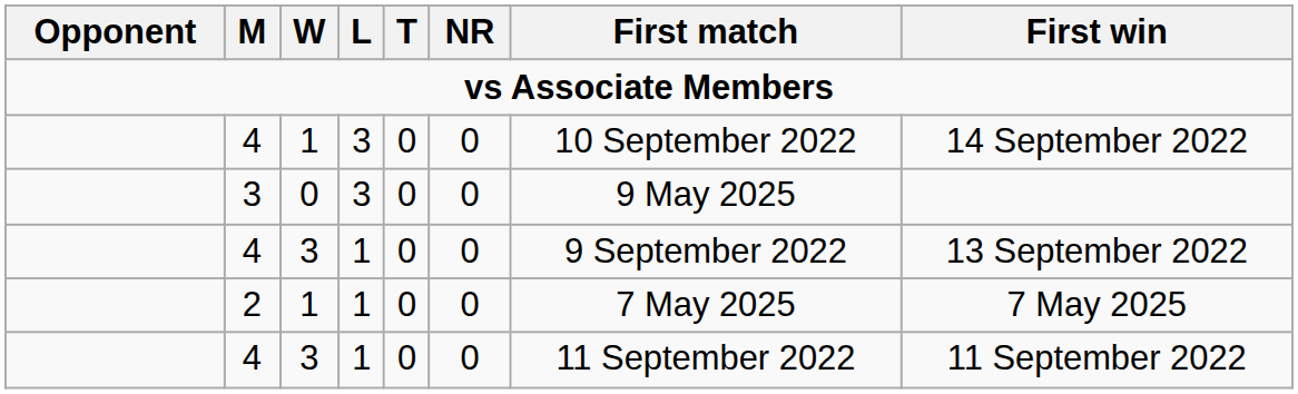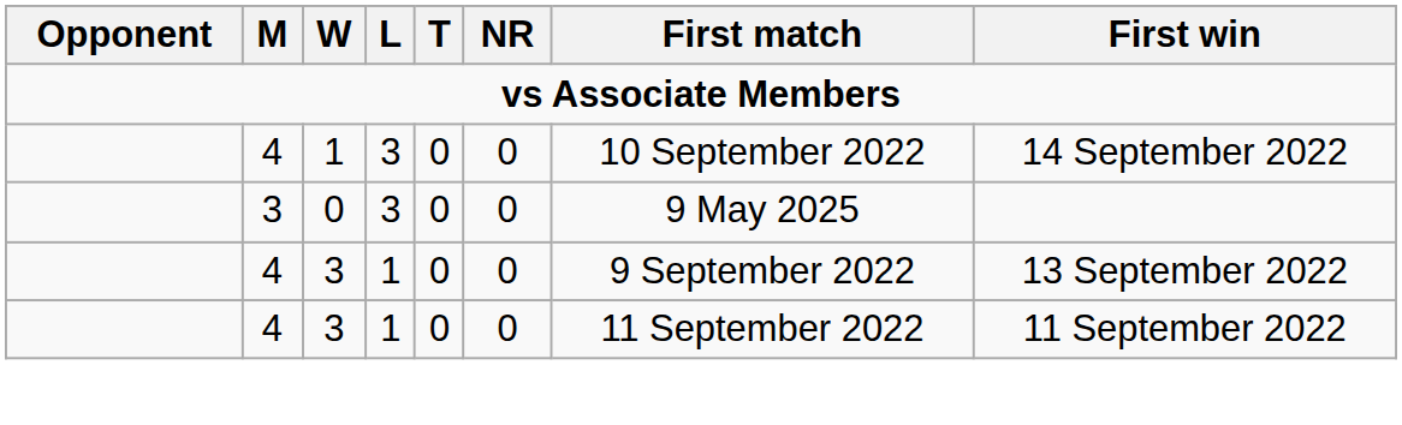- row: 2 | 1 | 1 | 0 | 0 | 7 May 2025 | 7 May 2025
